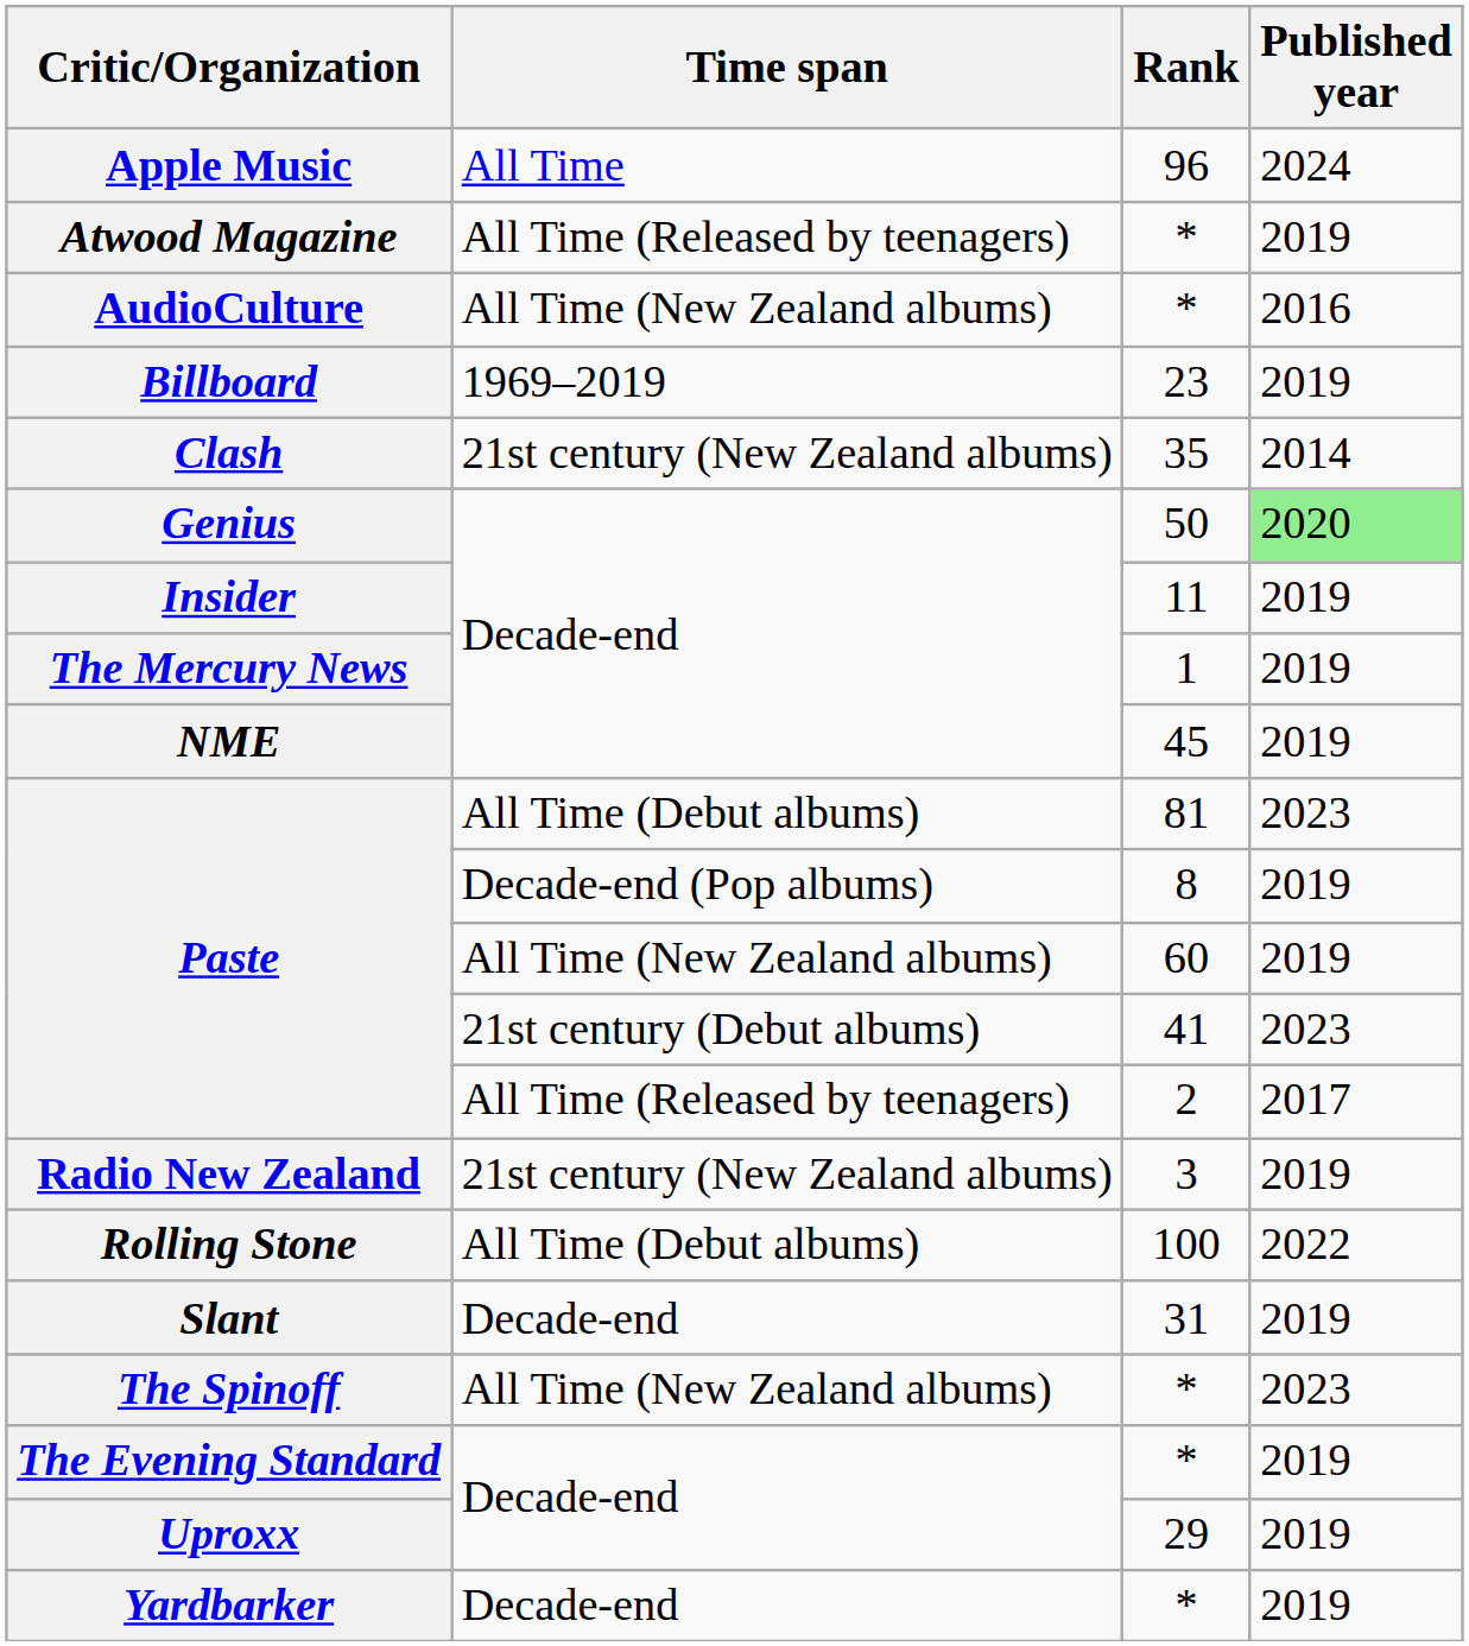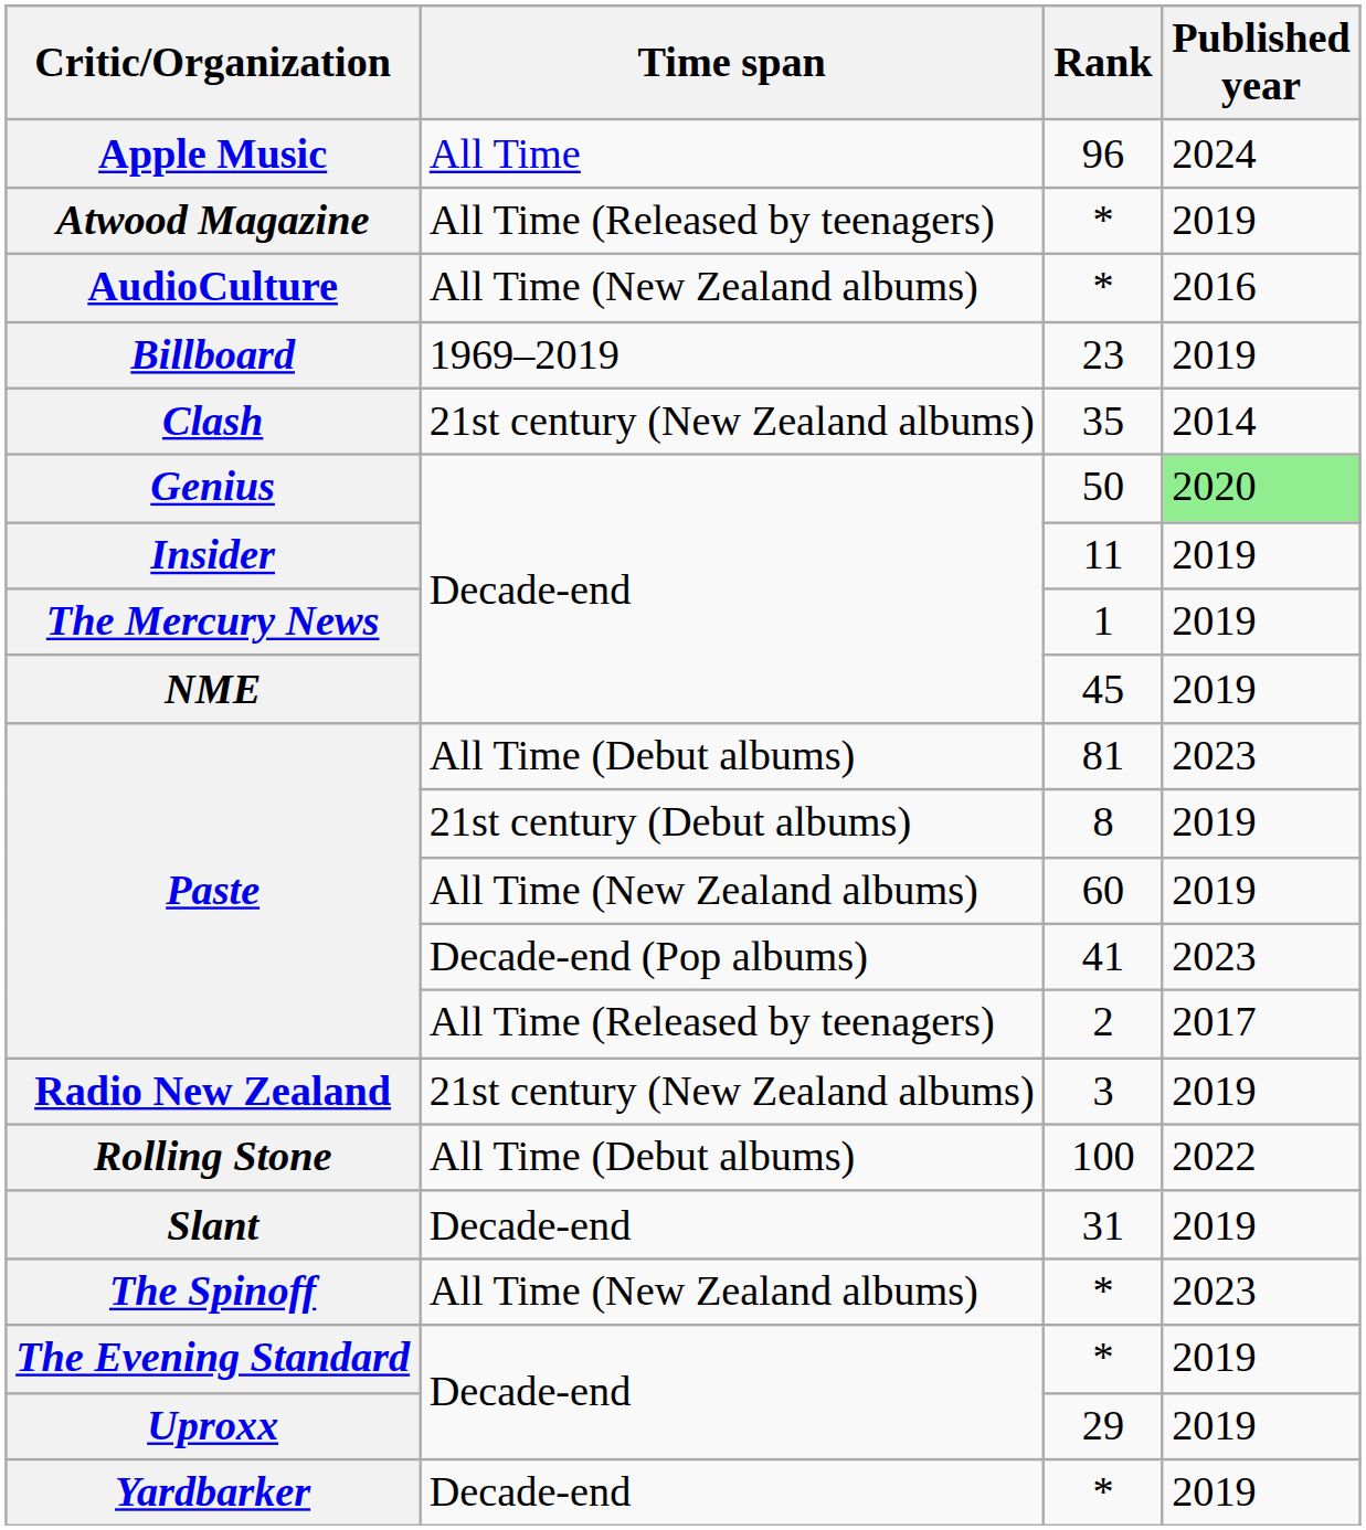Paste / 8 | Time span: Decade-end (Pop albums) -> 21st century (Debut albums)
Paste / 41 | Time span: 21st century (Debut albums) -> Decade-end (Pop albums)
